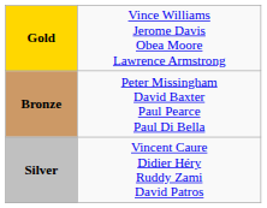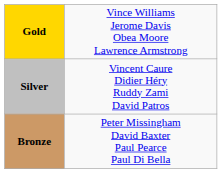rows swapped: Silver <-> Bronze
